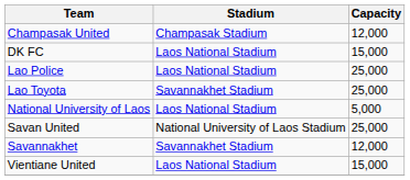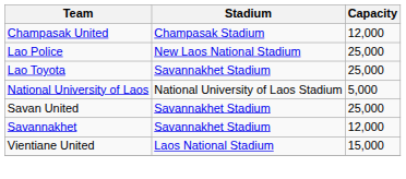- row: DK FC | Laos National Stadium | 15,000
Lao Police | Stadium: Laos National Stadium -> New Laos National Stadium
National University of Laos | Stadium: Laos National Stadium -> National University of Laos Stadium
Savan United | Stadium: National University of Laos Stadium -> Savannakhet Stadium
